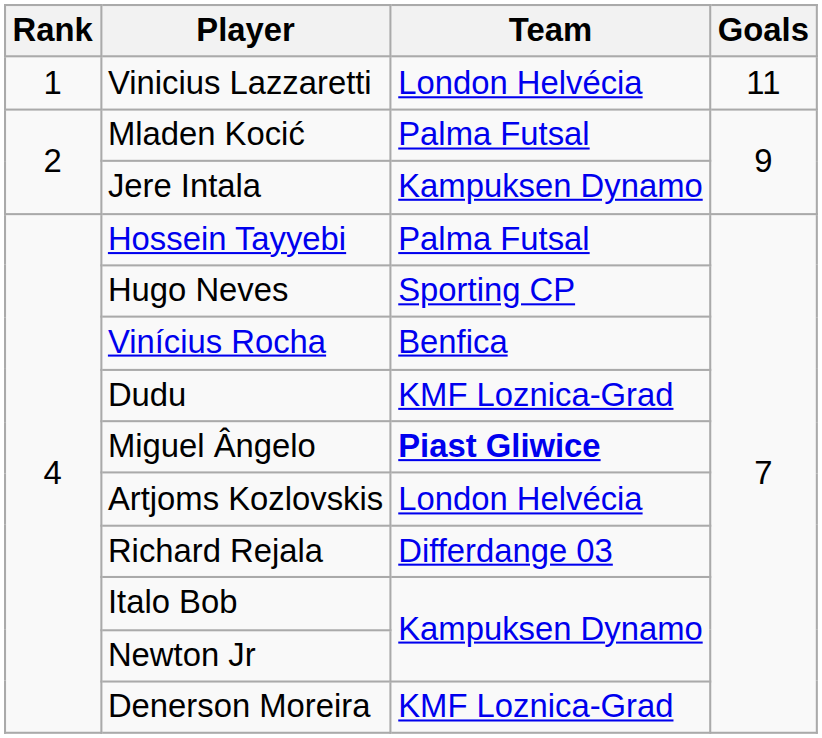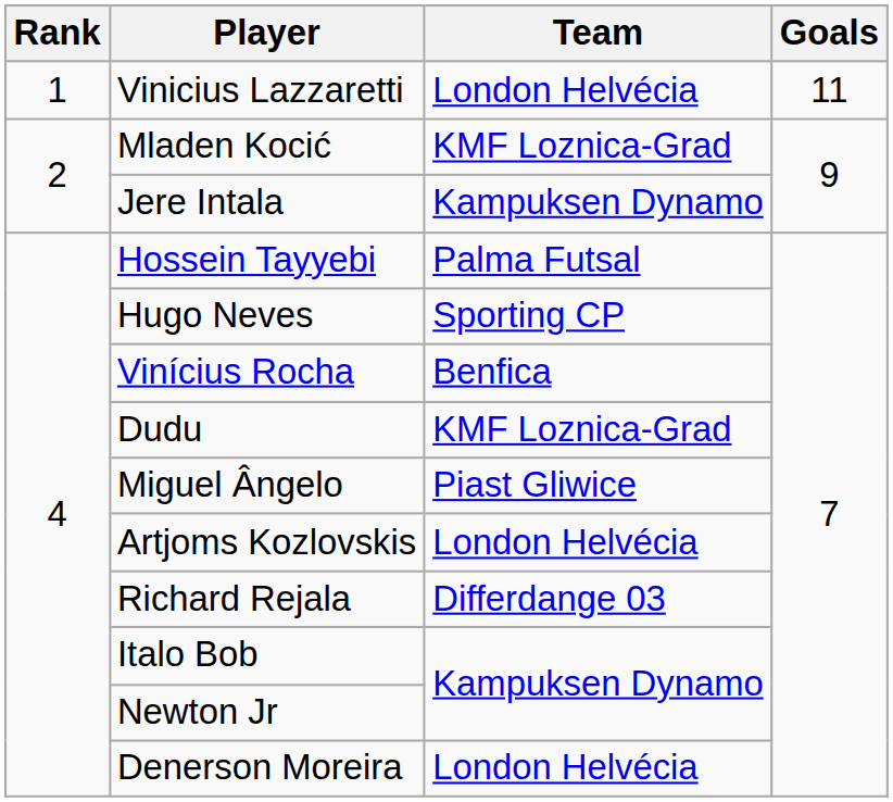Mladen Kocić | Team: Palma Futsal -> KMF Loznica-Grad
Miguel Ângelo | Team: bold -> normal
Denerson Moreira | Team: KMF Loznica-Grad -> London Helvécia
